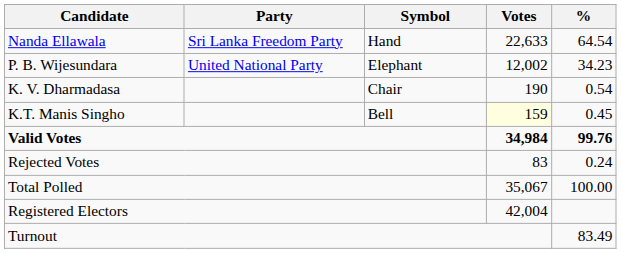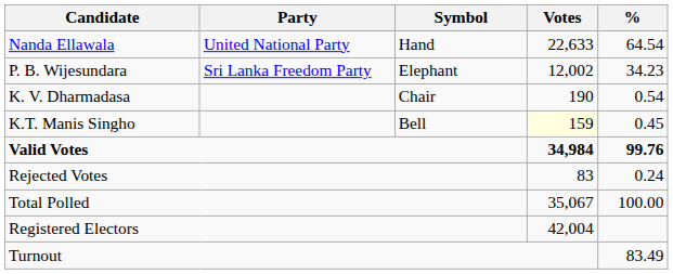Nanda Ellawala | Party: Sri Lanka Freedom Party -> United National Party
P. B. Wijesundara | Party: United National Party -> Sri Lanka Freedom Party
